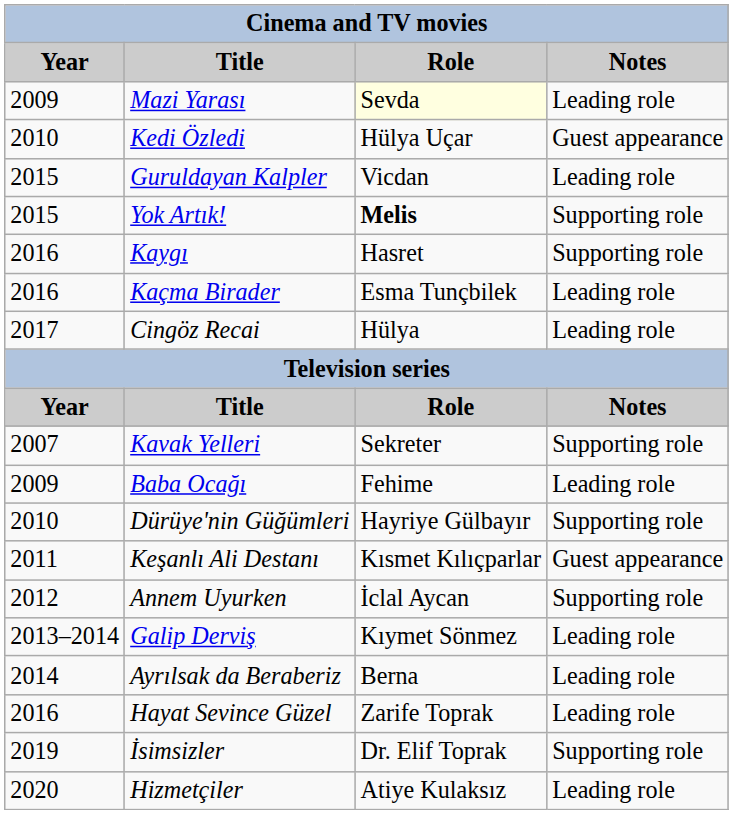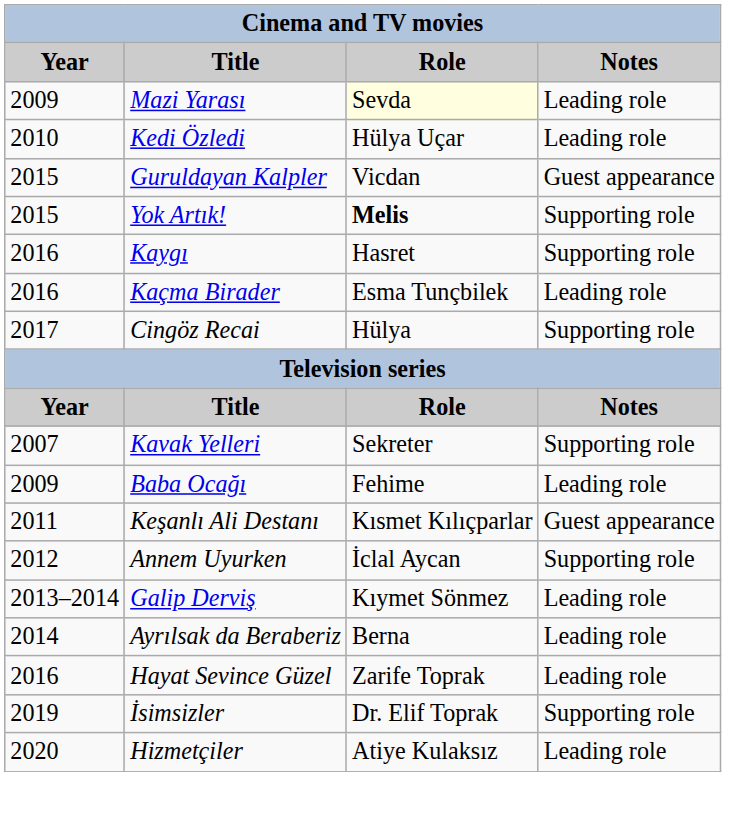Kedi Özledi | Notes: Guest appearance -> Leading role
Guruldayan Kalpler | Notes: Leading role -> Guest appearance
Cingöz Recai | Notes: Leading role -> Supporting role
- row: 2010 | Dürüye'nin Güğümleri | Hayriye Gülbayır | Supporting role
